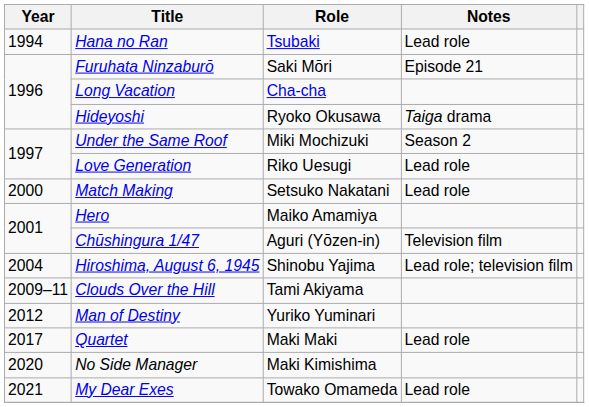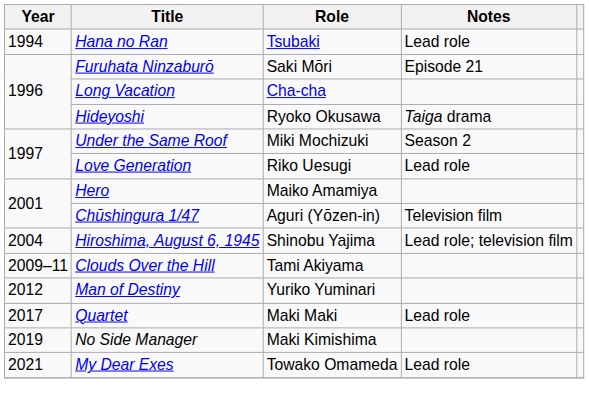- row: 2000 | Match Making | Setsuko Nakatani | Lead role
No Side Manager | Year: 2020 -> 2019
